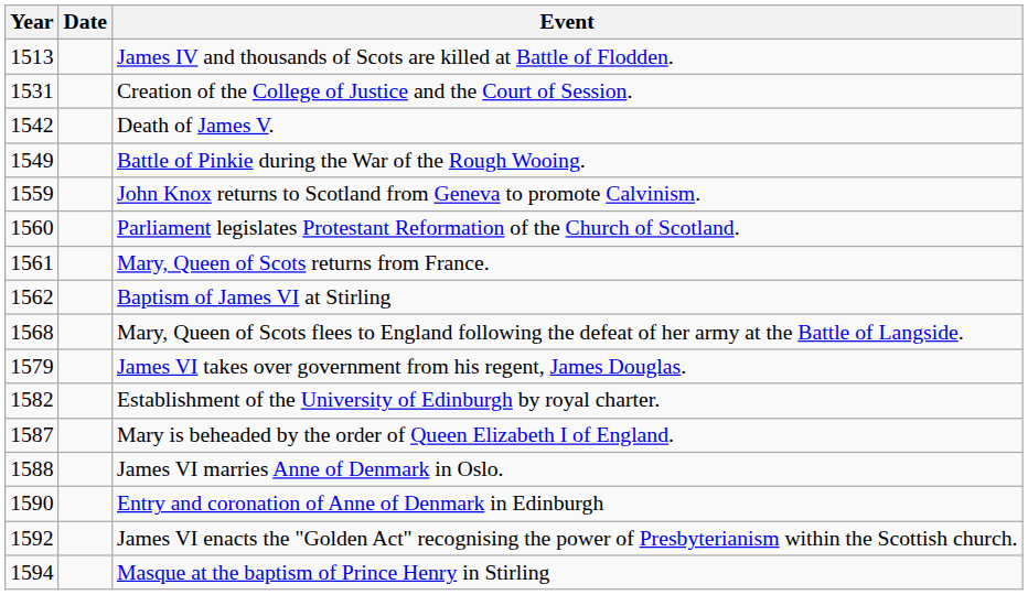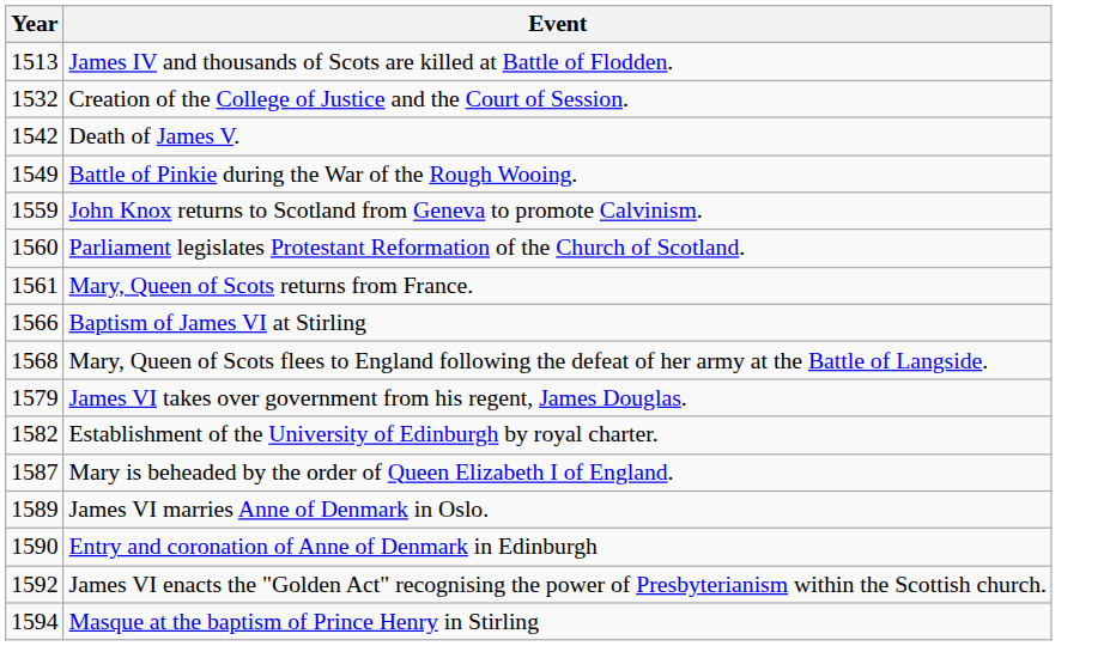- column: Date
Creation of the College of Justice and the Court of Session. | Year: 1531 -> 1532
Baptism of James VI at Stirling | Year: 1562 -> 1566
James VI marries Anne of Denmark in Oslo. | Year: 1588 -> 1589
